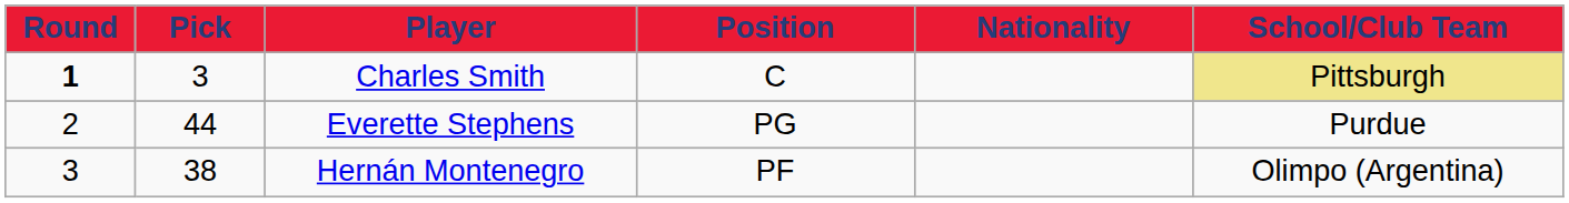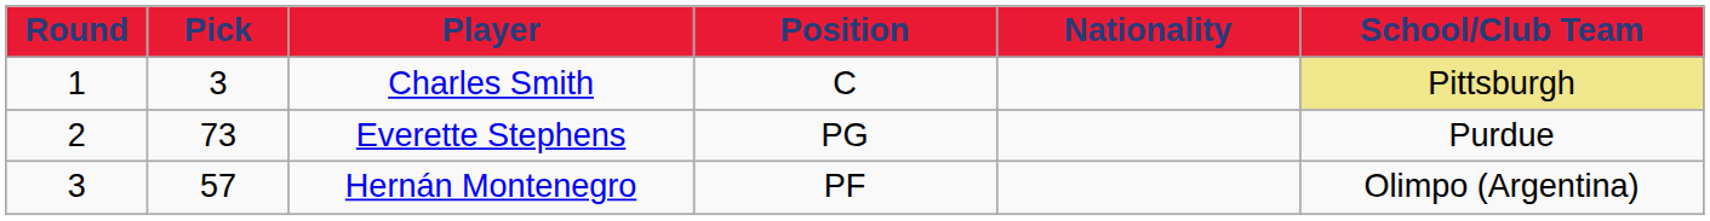Charles Smith | Round: bold -> normal
Everette Stephens | Pick: 44 -> 73
Hernán Montenegro | Pick: 38 -> 57
